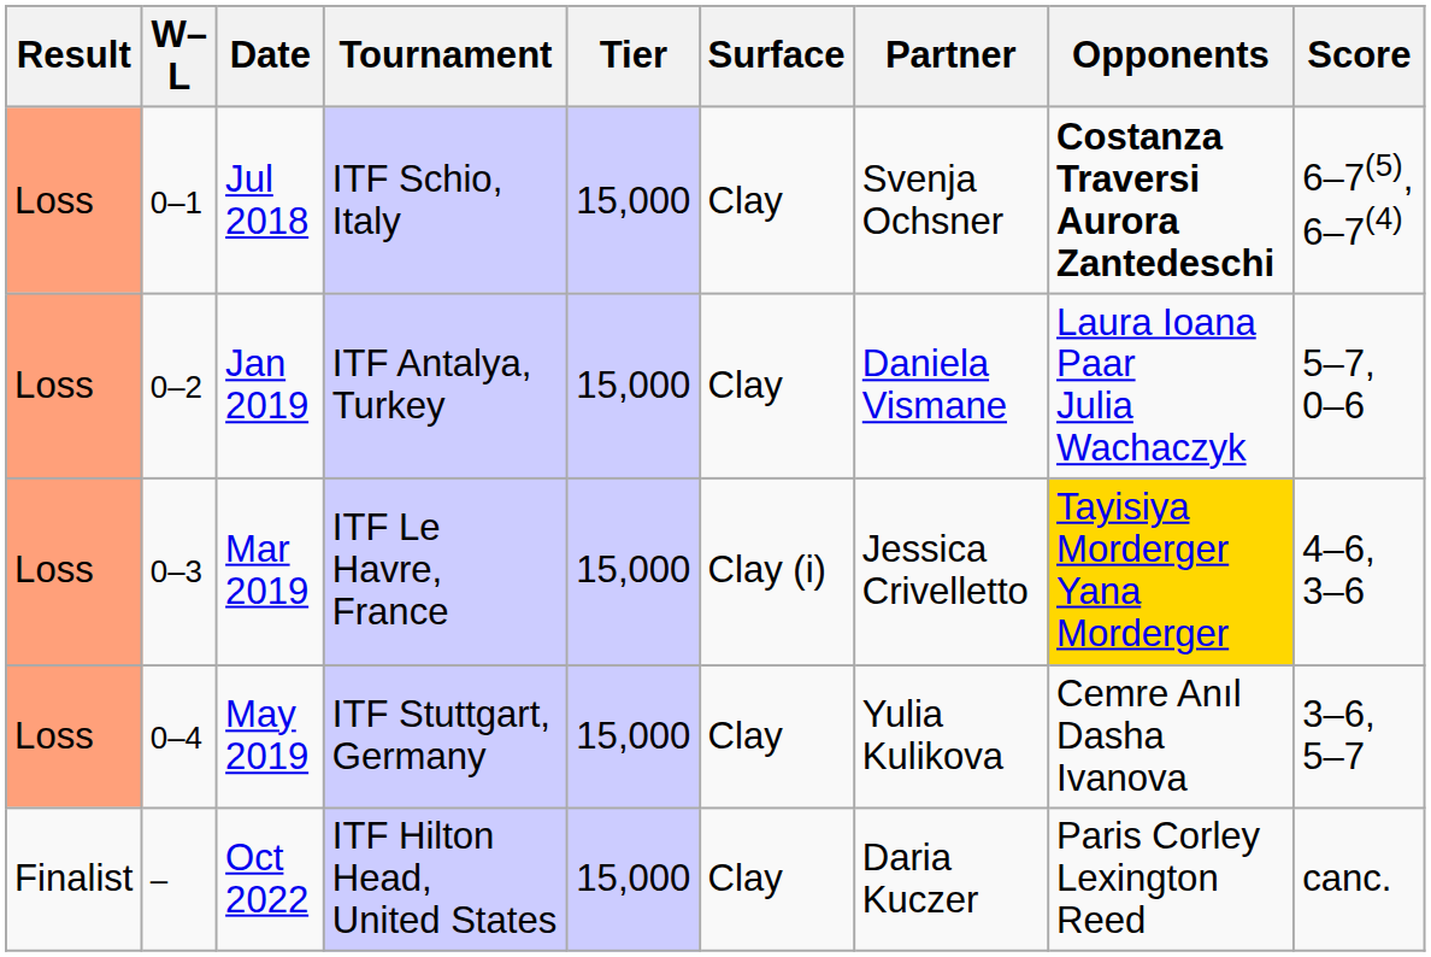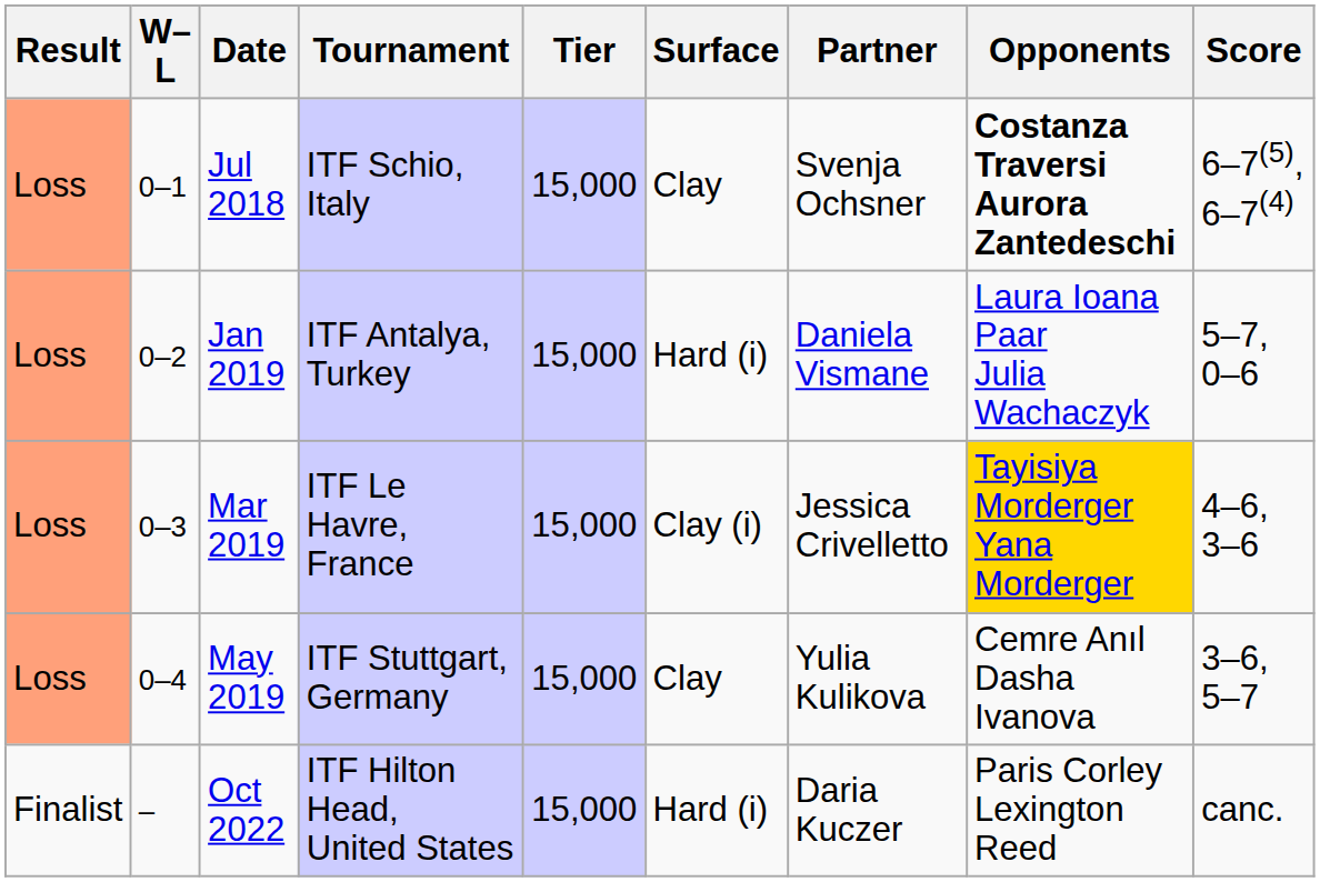Jan 2019 | Surface: Clay -> Hard (i)
Oct 2022 | Surface: Clay -> Hard (i)
